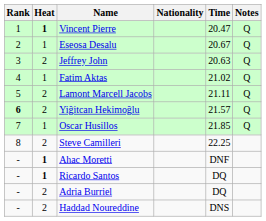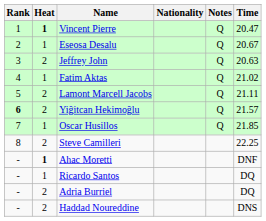columns swapped: Time <-> Notes
Ricardo Santos | Heat: bold -> normal
